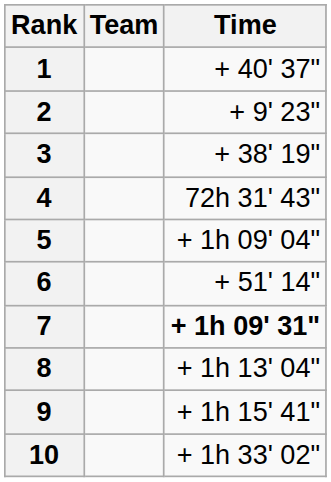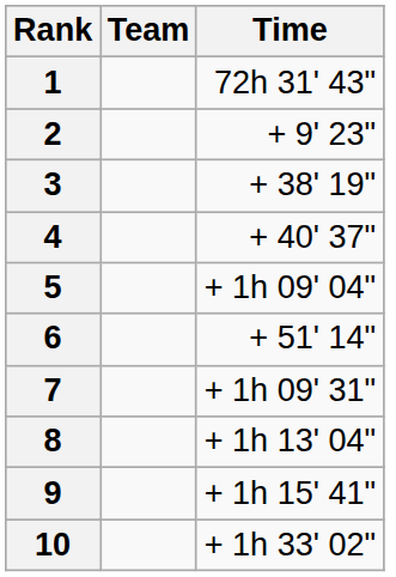1 | Time: + 40' 37" -> 72h 31' 43"
4 | Time: 72h 31' 43" -> + 40' 37"
7 | Time: bold -> normal
